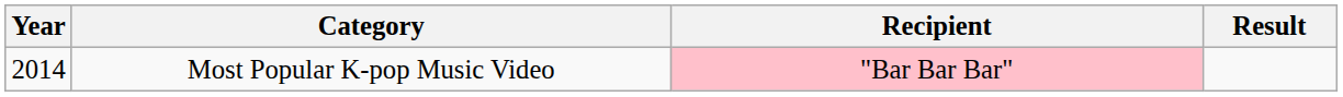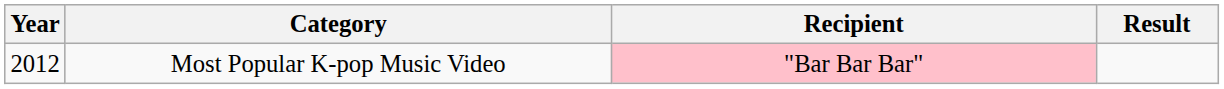Most Popular K-pop Music Video | Year: 2014 -> 2012
